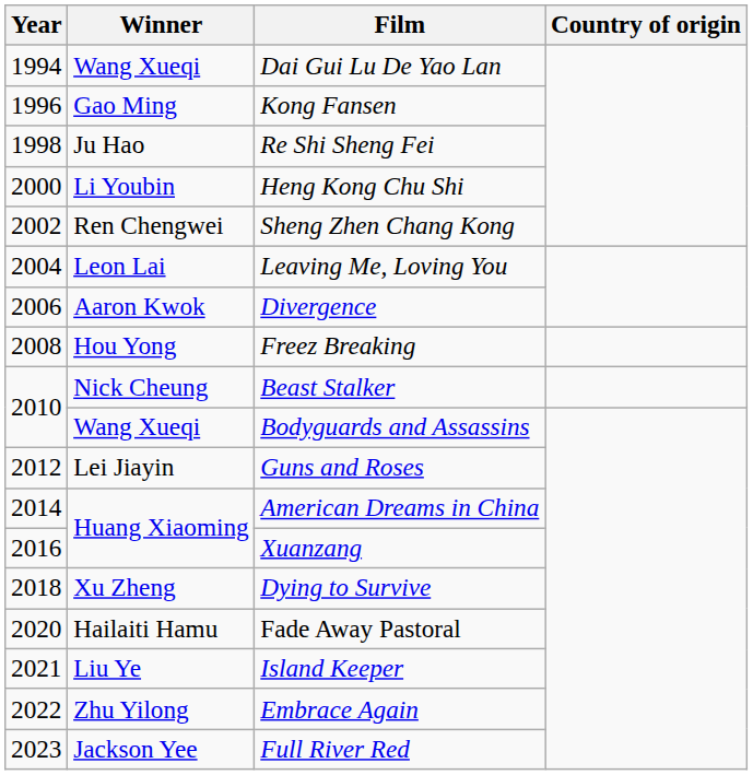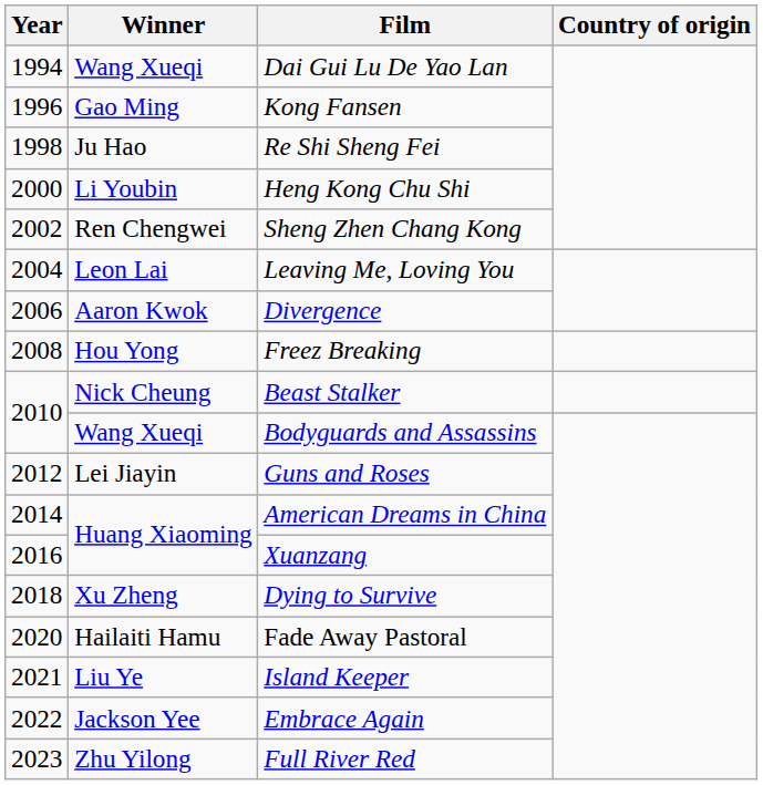Embrace Again | Winner: Zhu Yilong -> Jackson Yee
Full River Red | Winner: Jackson Yee -> Zhu Yilong
